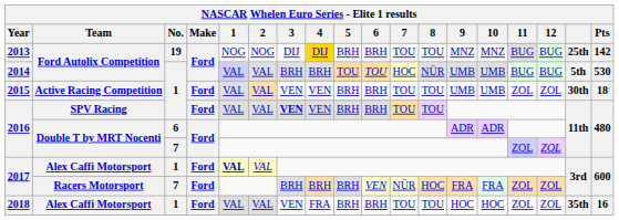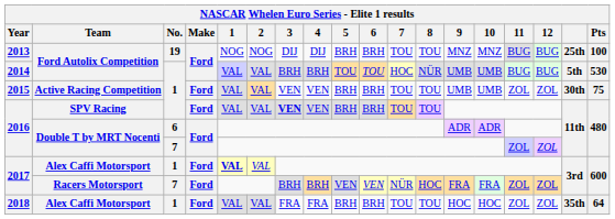2013 | 4: gold background -> no background
2013 | Pts: 142 -> 100
2015 | Pts: 18 -> 75
2017 / 7 | 5: BRH -> VEN
2018 | 3: VEN -> FRA
2018 | Pts: 16 -> 64
